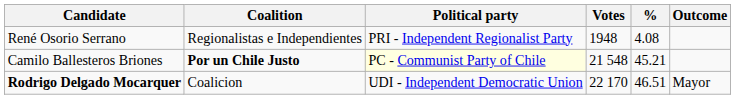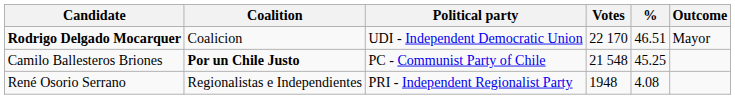rows swapped: René Osorio Serrano <-> Rodrigo Delgado Mocarquer
Camilo Ballesteros Briones | Political party: lightyellow background -> no background
Camilo Ballesteros Briones | %: 45.21 -> 45.25
